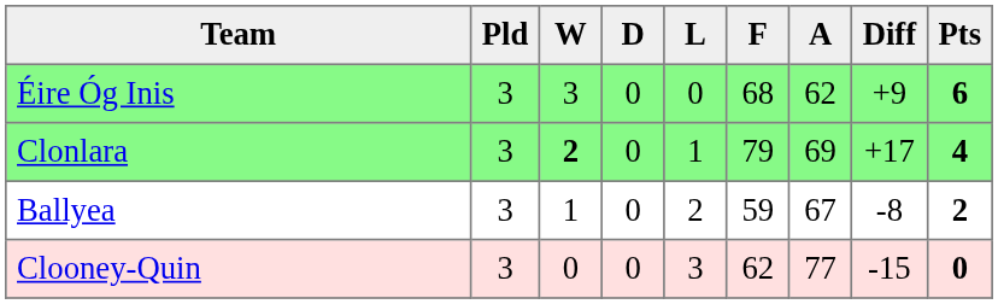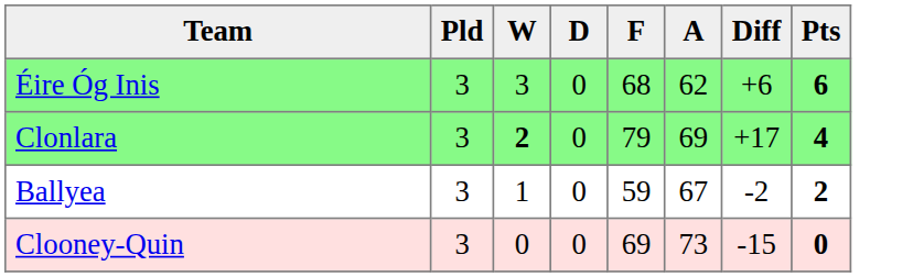- column: L | 0 | 1 | 2 | 3
Éire Óg Inis | Diff: +9 -> +6
Ballyea | Diff: -8 -> -2
Clooney-Quin | F: 62 -> 69
Clooney-Quin | A: 77 -> 73
